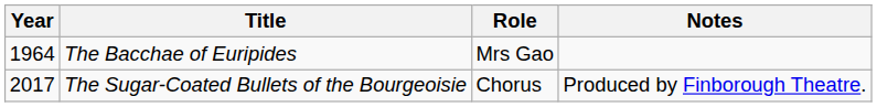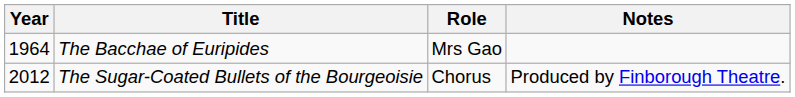The Sugar-Coated Bullets of the Bourgeoisie | Year: 2017 -> 2012
